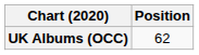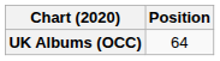UK Albums (OCC) | Position: 62 -> 64
